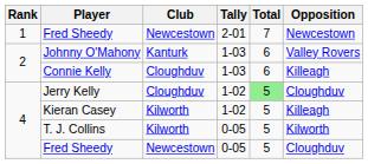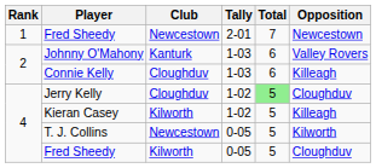T. J. Collins | Club: Kilworth -> Newcestown
Fred Sheedy / 0-05 | Club: Newcestown -> Kilworth
